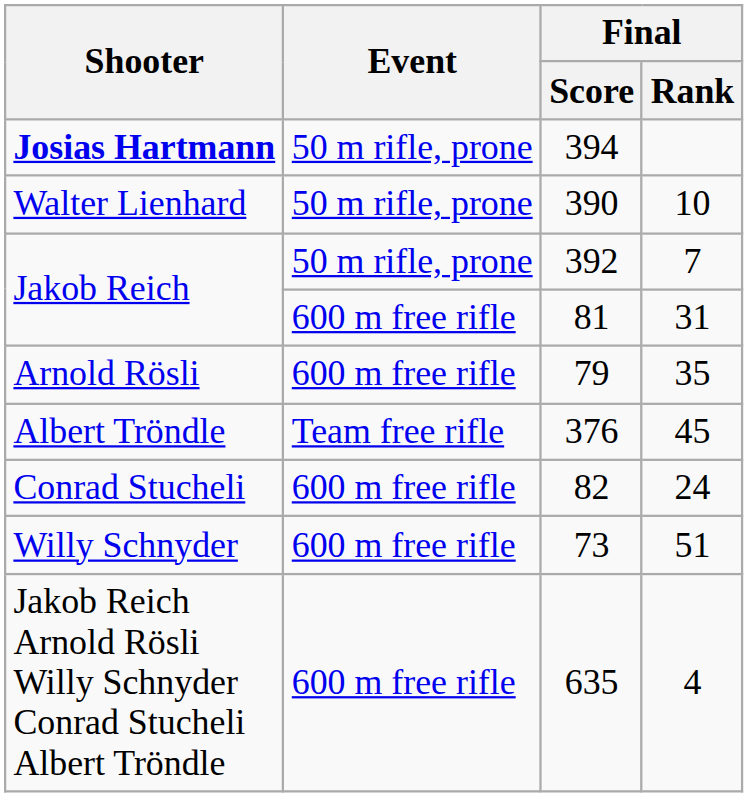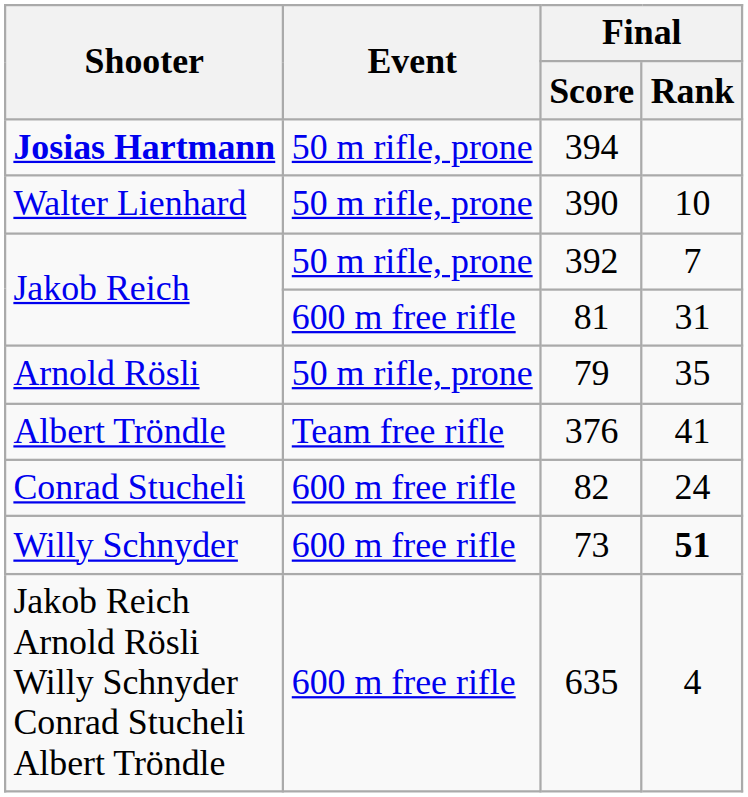79 | Event: 600 m free rifle -> 50 m rifle, prone
376 | Final / Rank: 45 -> 41
73 | Final / Rank: normal -> bold
